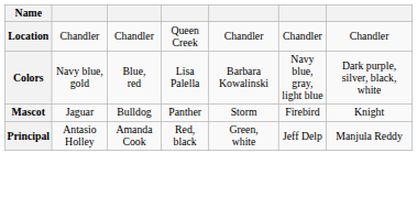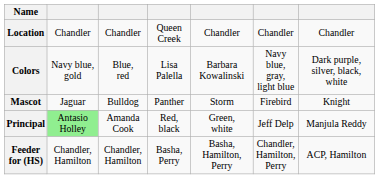Principal | column 2: no background -> lightgreen background
+ row: Feeder for (HS) | Chandler, Hamilton | Chandler, Hamilton | Basha, Perry | Basha, Hamilton, Perry | Chandler, Hamilton, Perry | ACP, Hamilton
